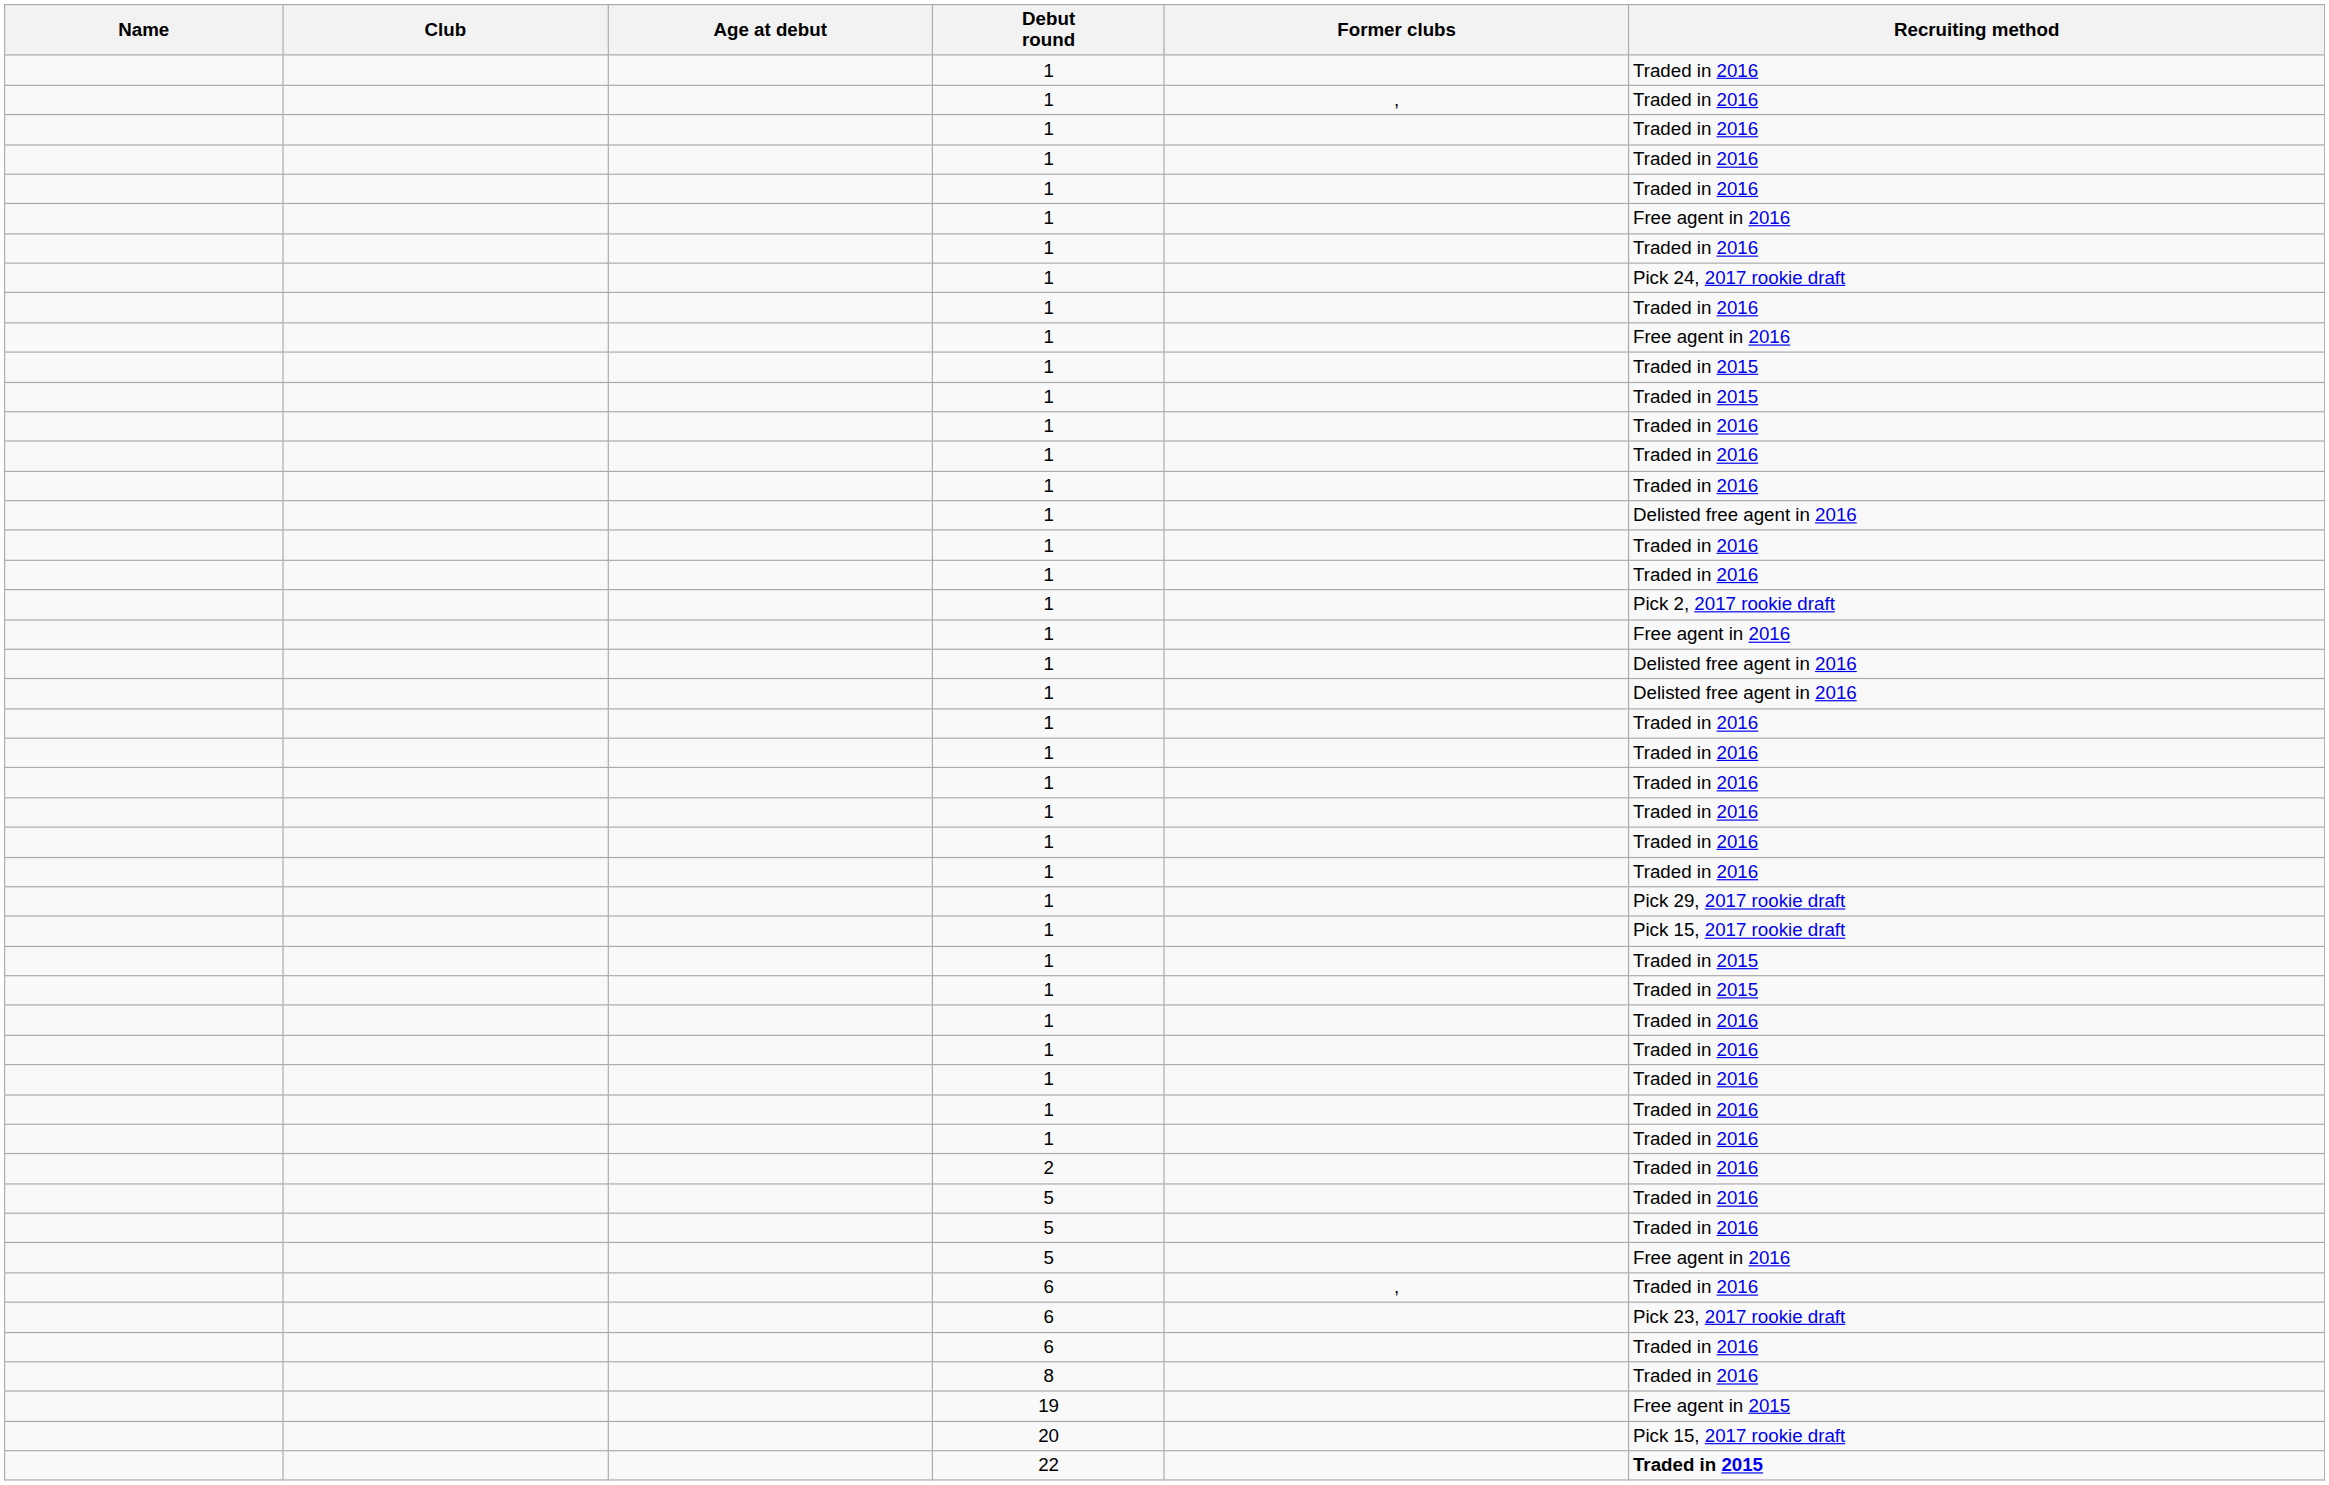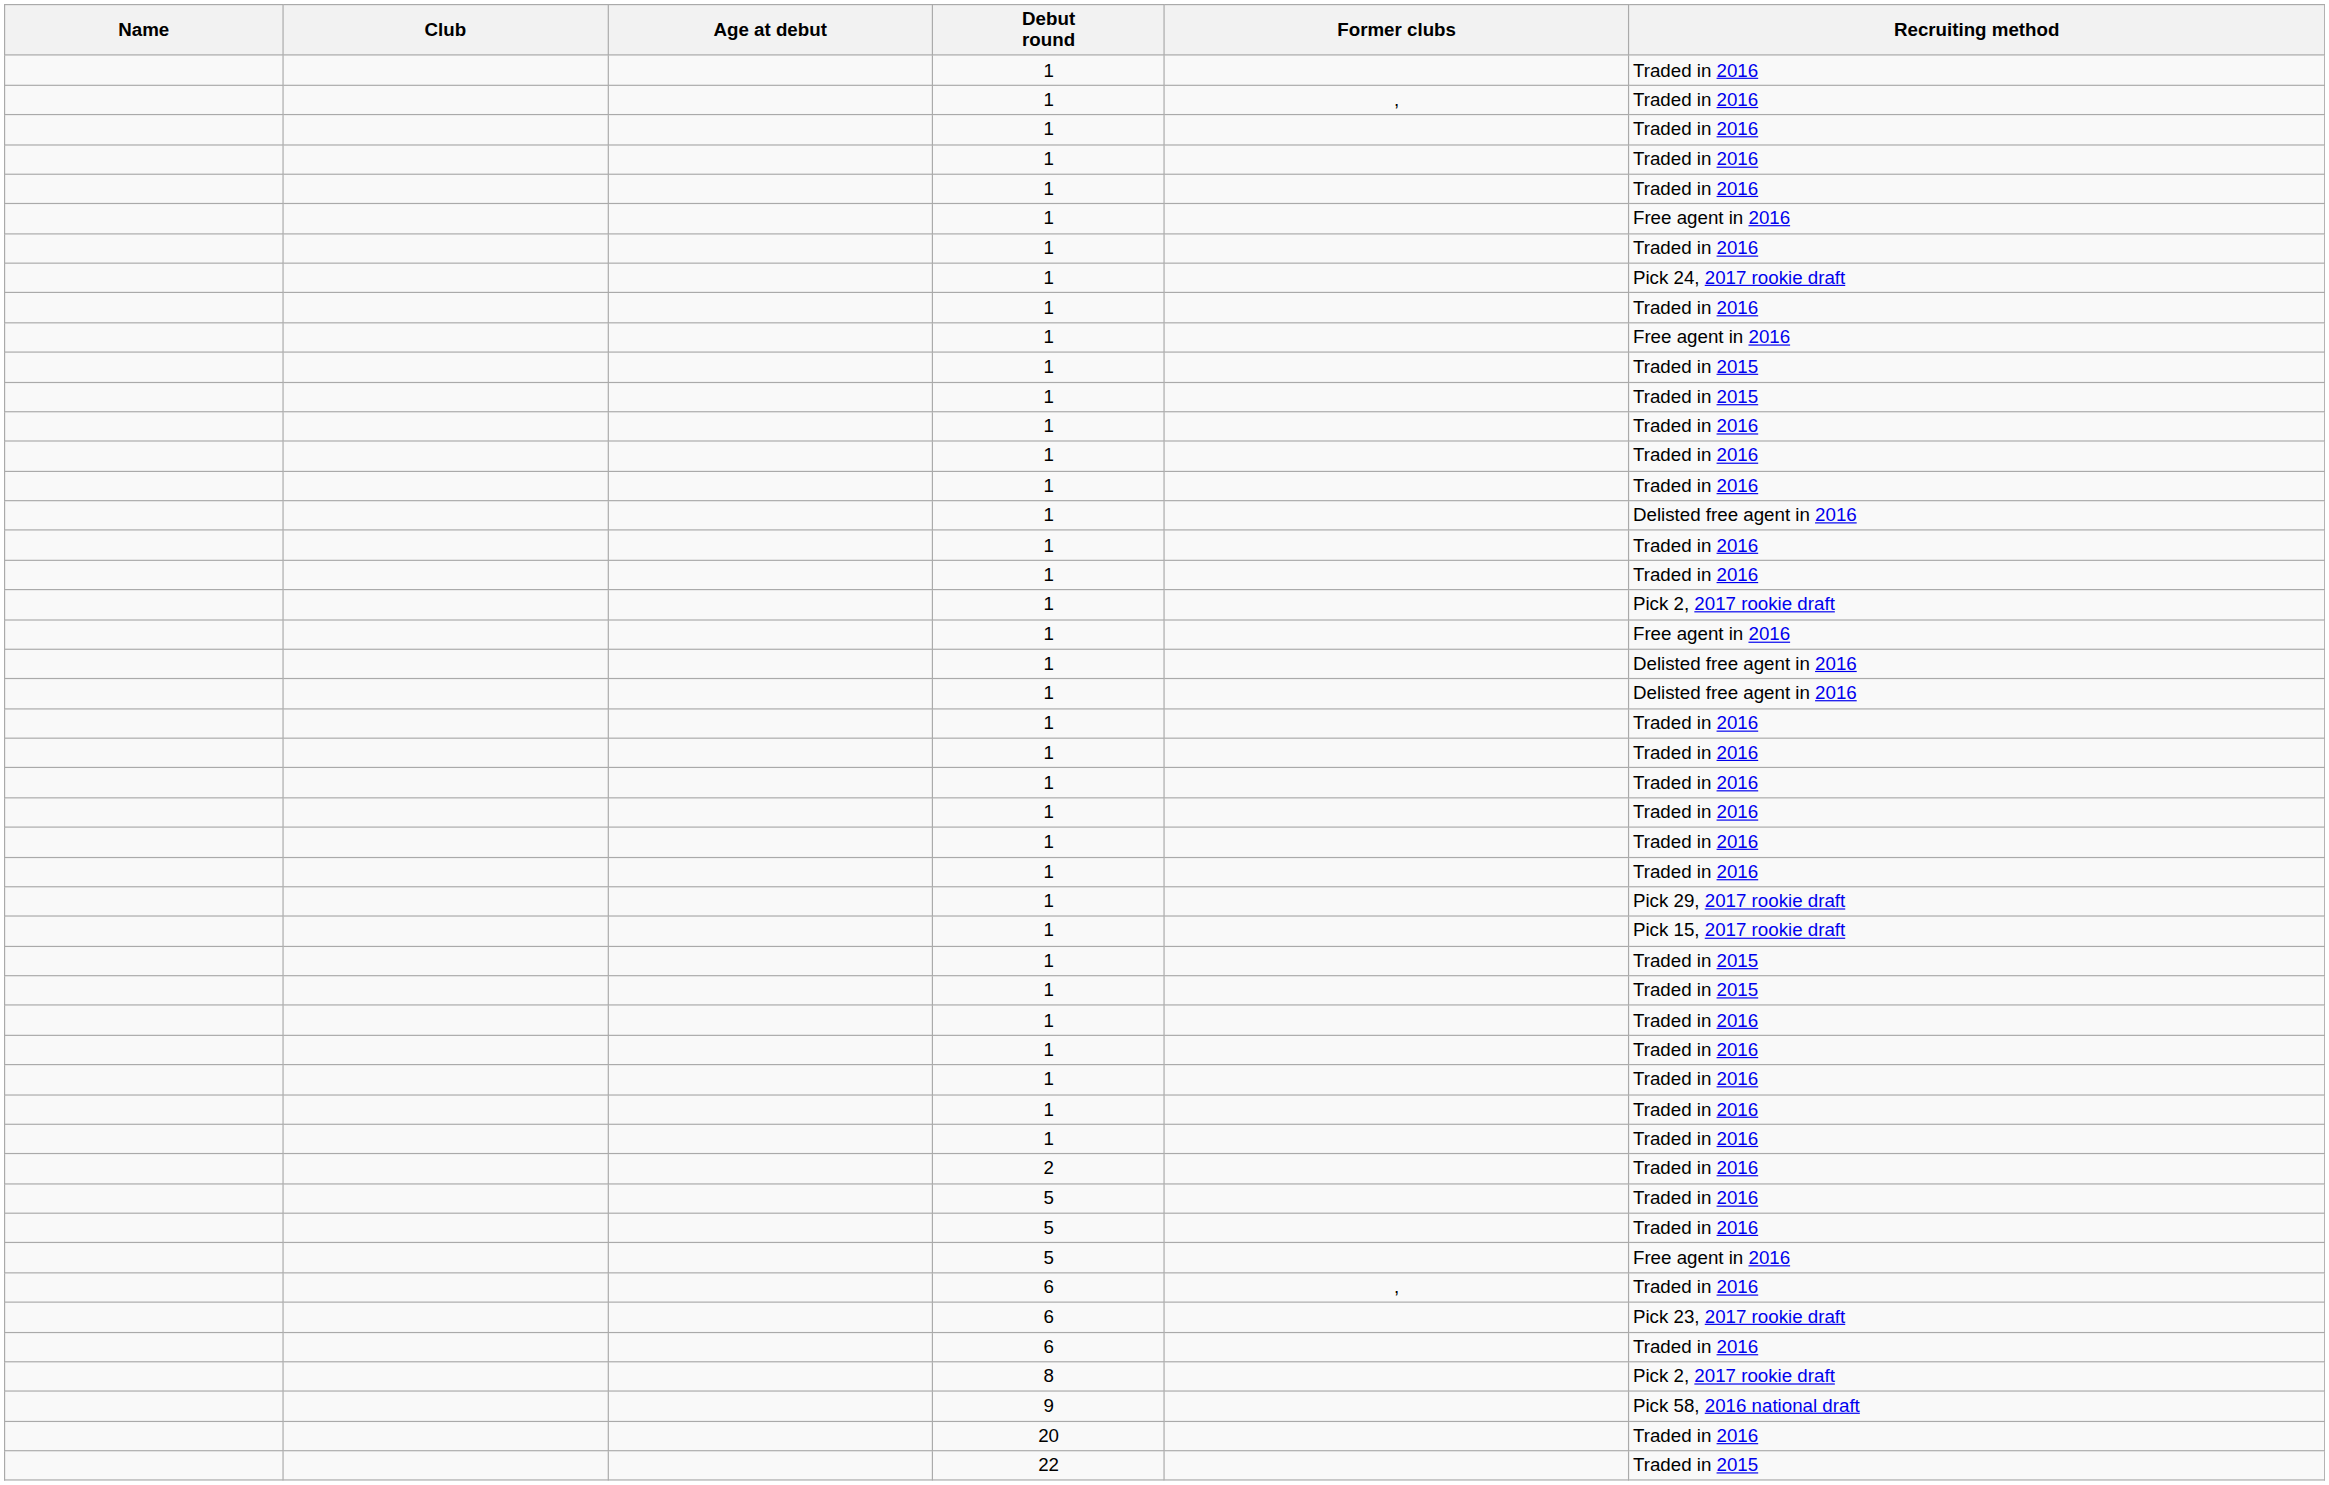8 | Recruiting method: Traded in 2016 -> Pick 2, 2017 rookie draft
+ row: 9 | Pick 58, 2016 national draft
- row: 19 | Free agent in 2015
20 | Recruiting method: Pick 15, 2017 rookie draft -> Traded in 2016
22 | Recruiting method: bold -> normal
